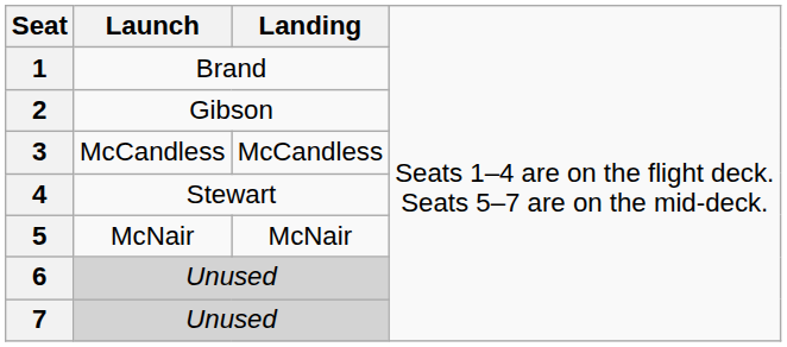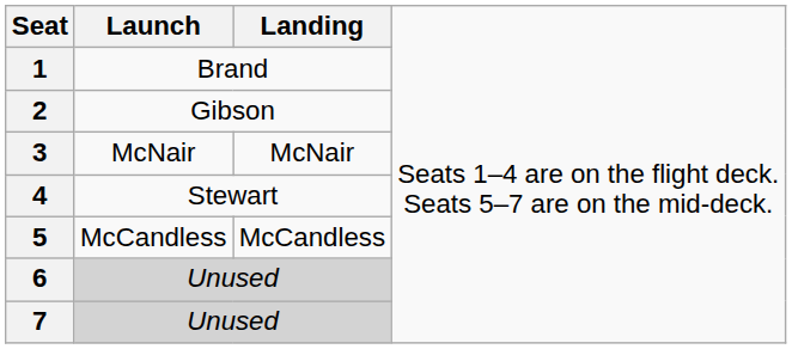3 | column 2: McCandless -> McNair
3 | column 3: McCandless -> McNair
5 | column 2: McNair -> McCandless
5 | column 3: McNair -> McCandless
